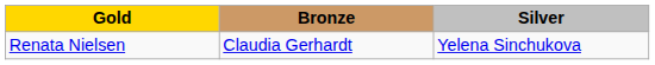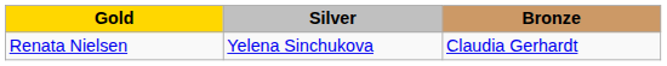columns swapped: Silver <-> Bronze
